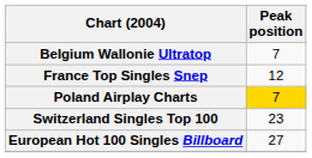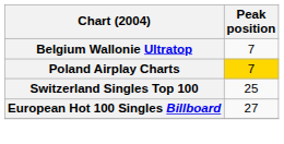- row: France Top Singles Snep | 12
Switzerland Singles Top 100 | Peak position: 23 -> 25
